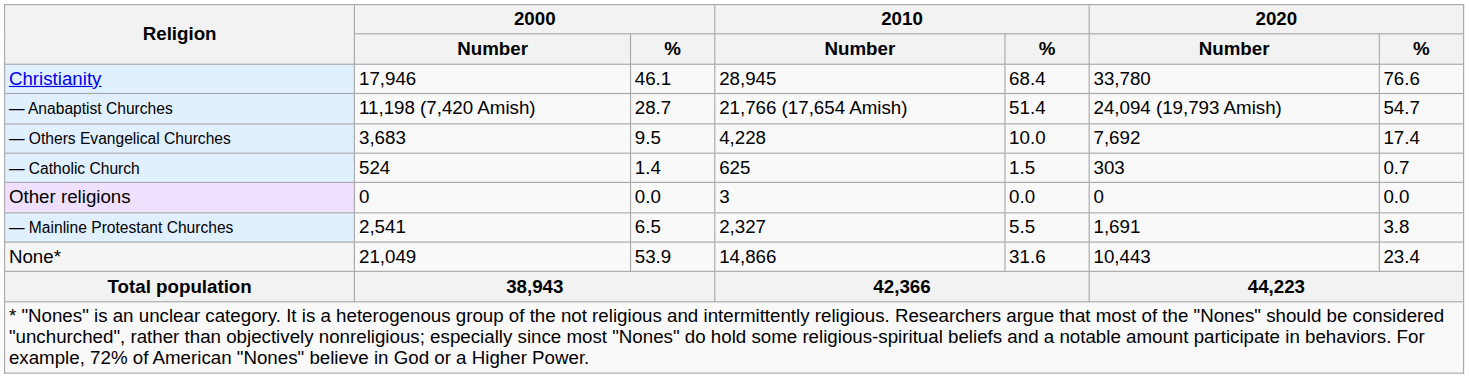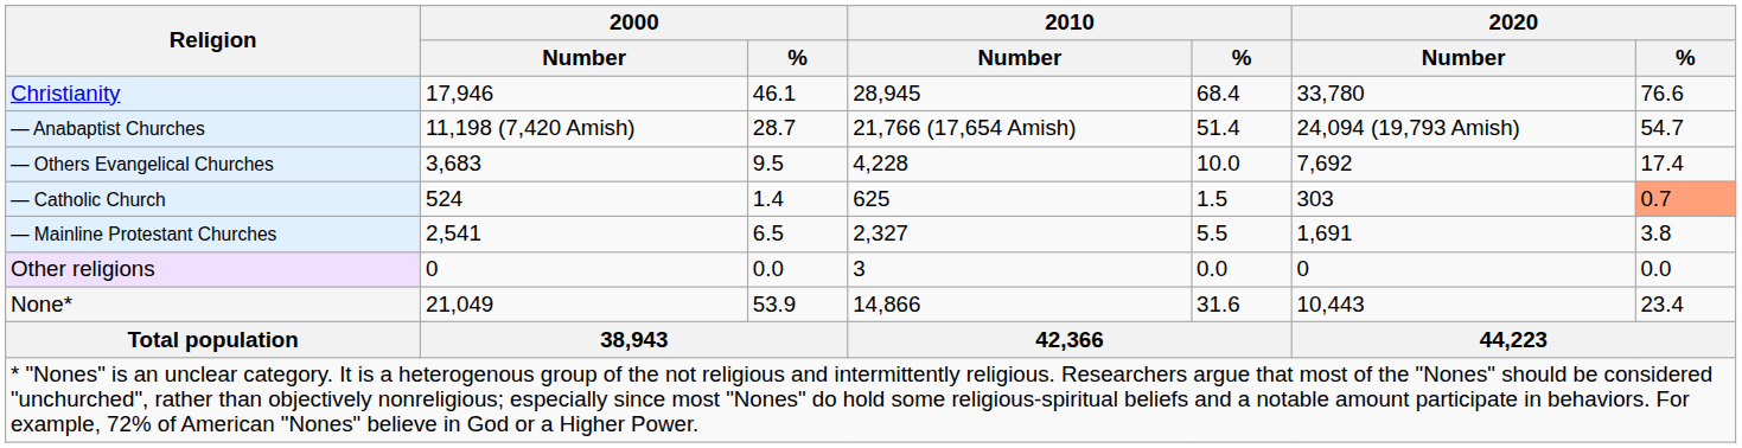— Catholic Church | 2020 / %: no background -> lightsalmon background
rows swapped: — Mainline Protestant Churches <-> Other religions
